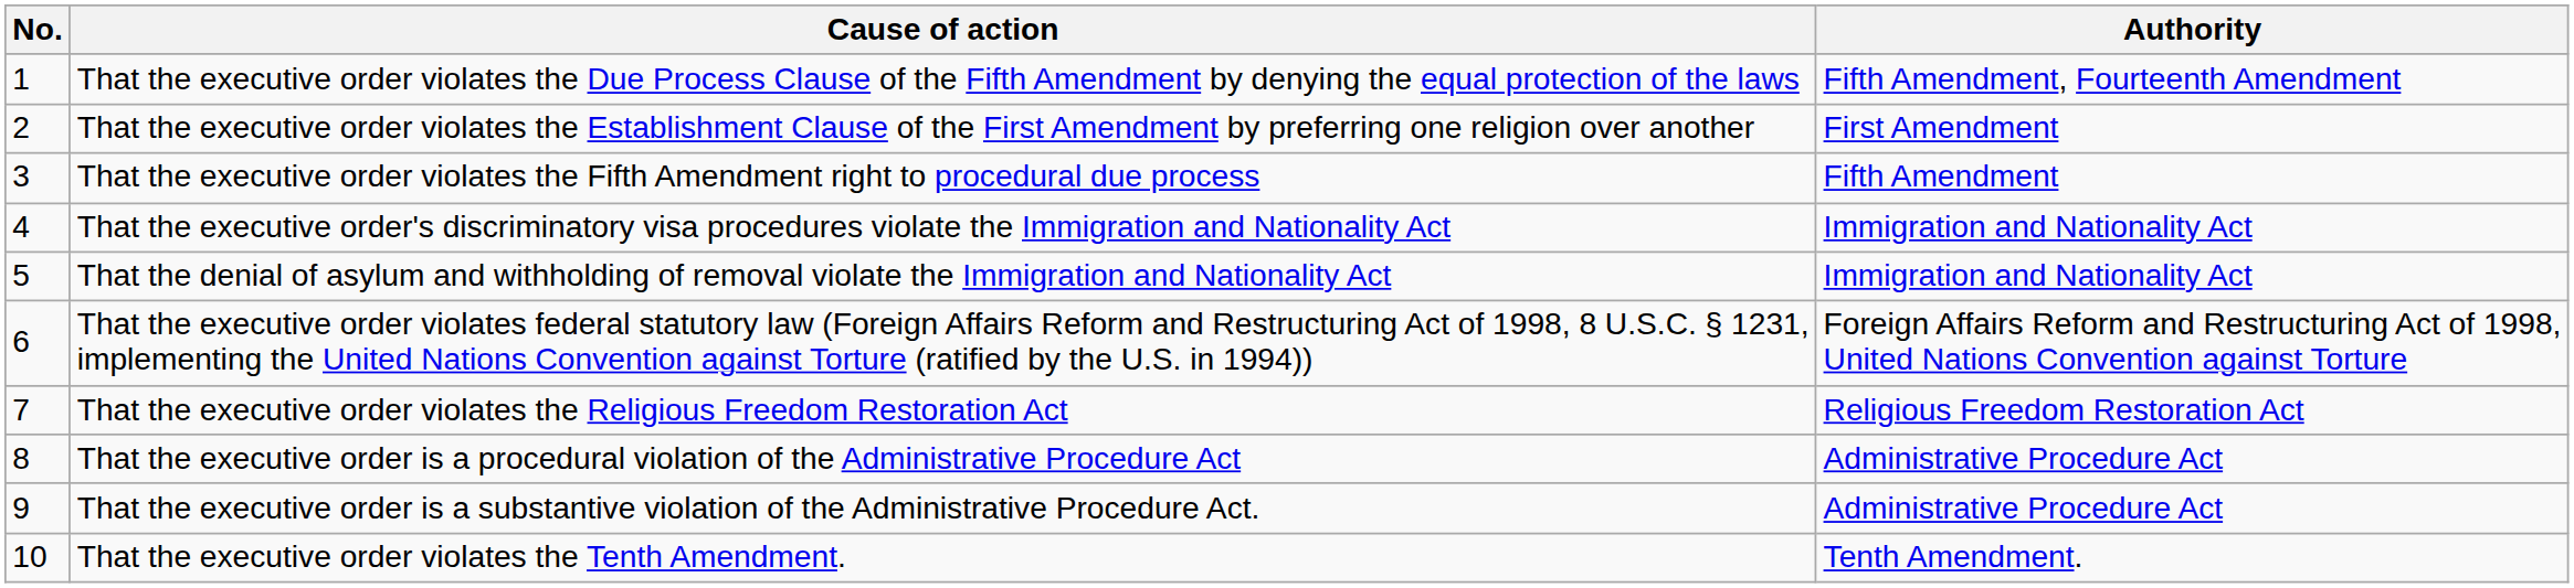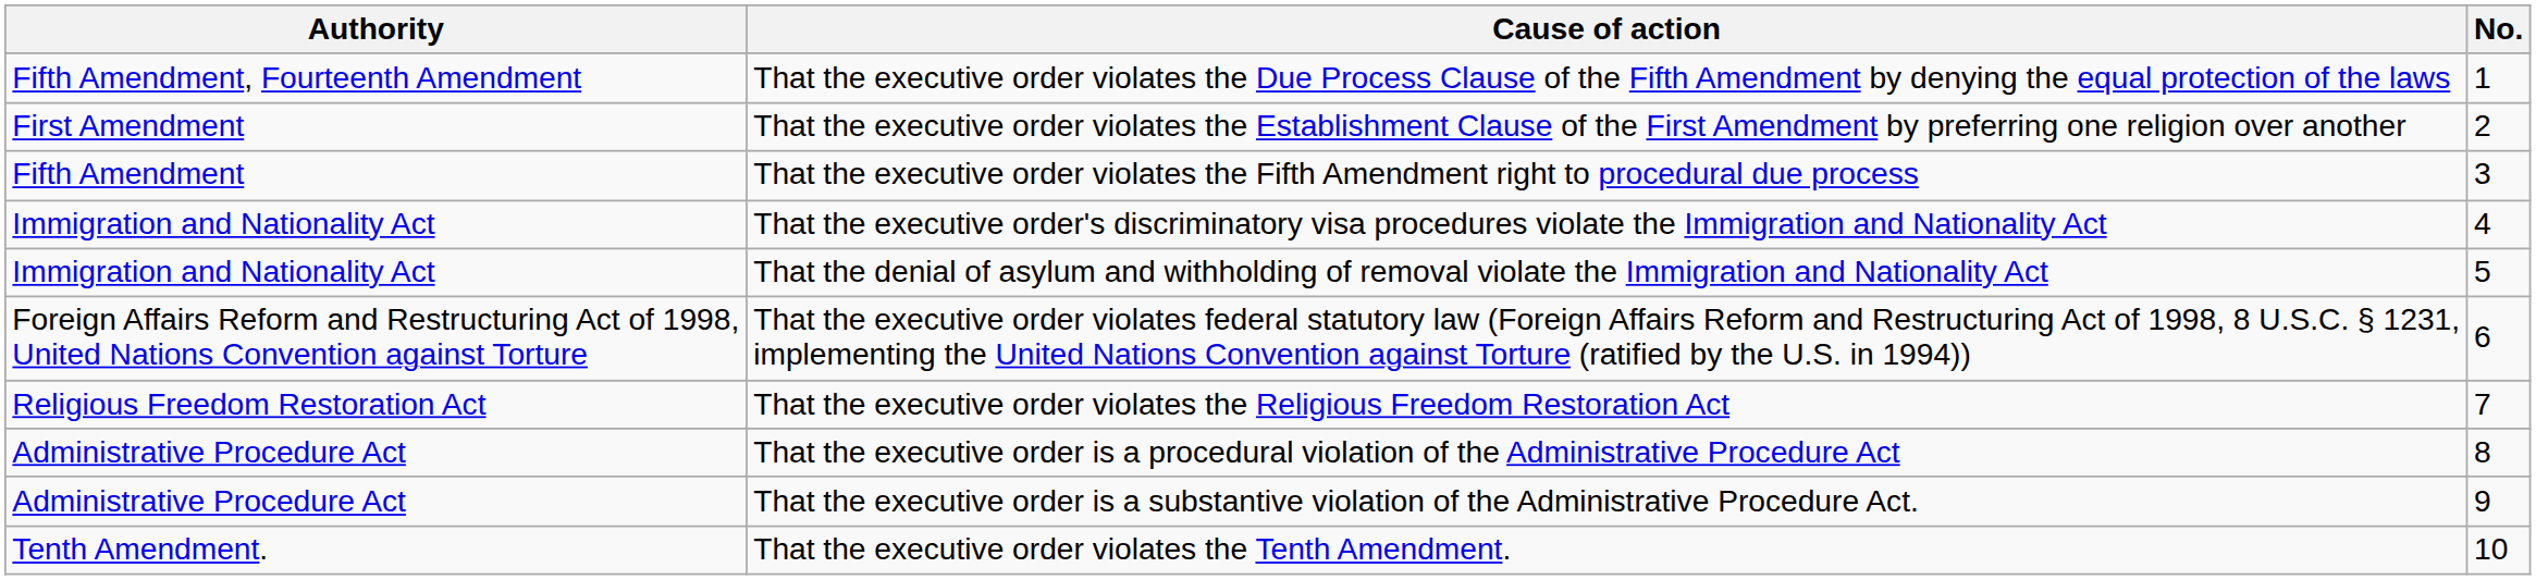columns swapped: No. <-> Authority
